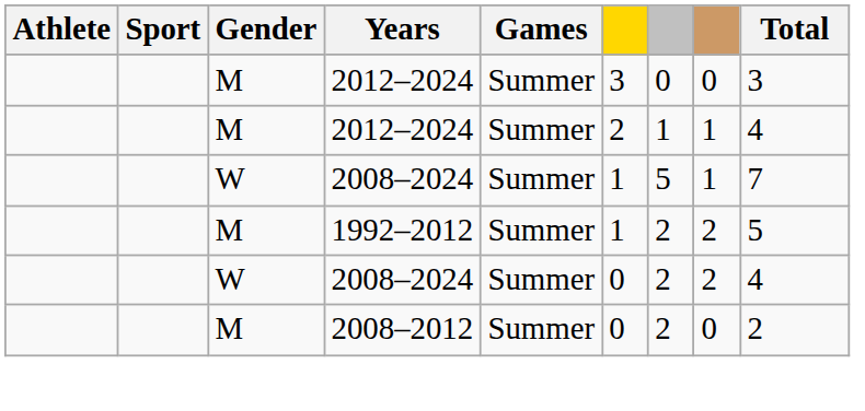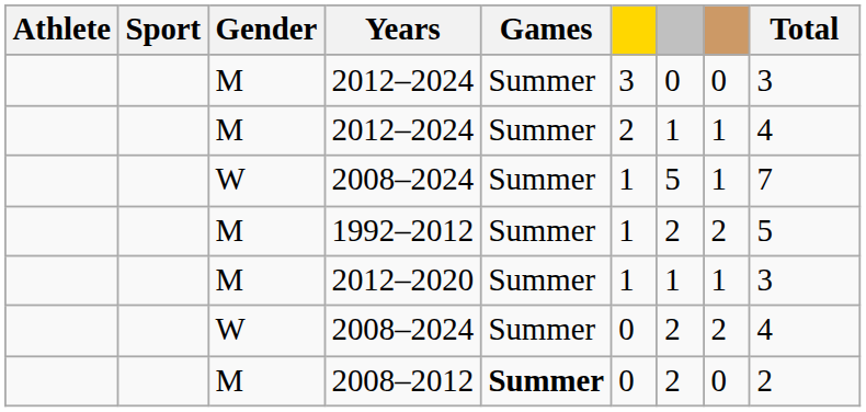+ row: M | 2012–2020 | Summer | 1 | 1 | 1 | 3
2008–2012 | Games: normal -> bold
